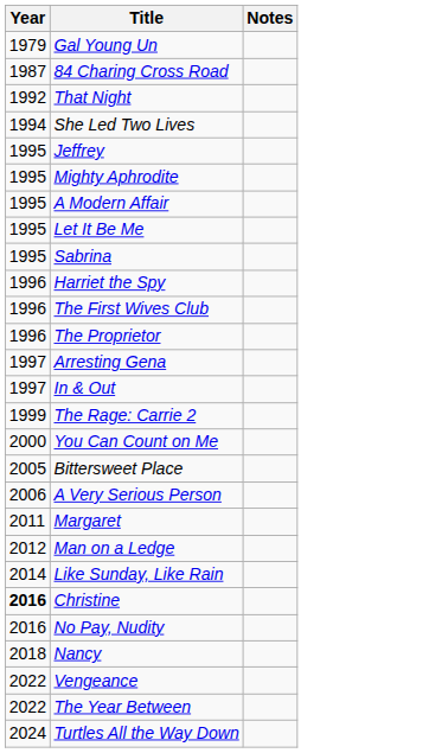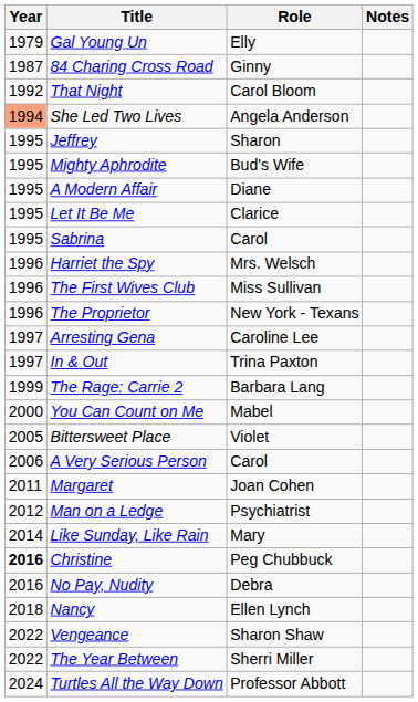+ column: Role | Elly | Ginny | Carol Bloom | Angela Anderson | Sharon | Bud's Wife | Diane | Clarice | Carol | Mrs. Welsch | Miss Sullivan | New York - Texans | Caroline Lee | Trina Paxton | Barbara Lang | Mabel | Violet | Carol | Joan Cohen | Psychiatrist | Mary | Peg Chubbuck | Debra | Ellen Lynch | Sharon Shaw | Sherri Miller | Professor Abbott
She Led Two Lives | Year: no background -> lightsalmon background
